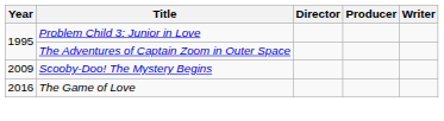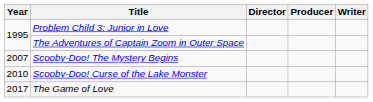Scooby-Doo! The Mystery Begins | Year: 2009 -> 2007
+ row: 2010 | Scooby-Doo! Curse of the Lake Monster
The Game of Love | Year: 2016 -> 2017
